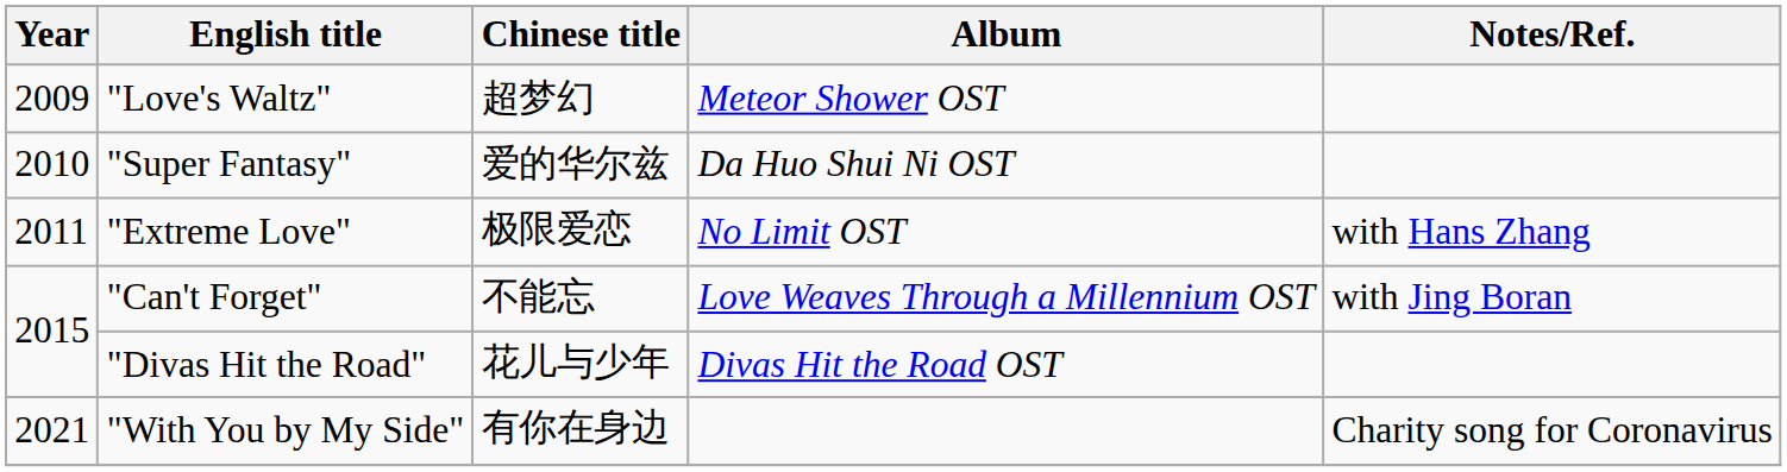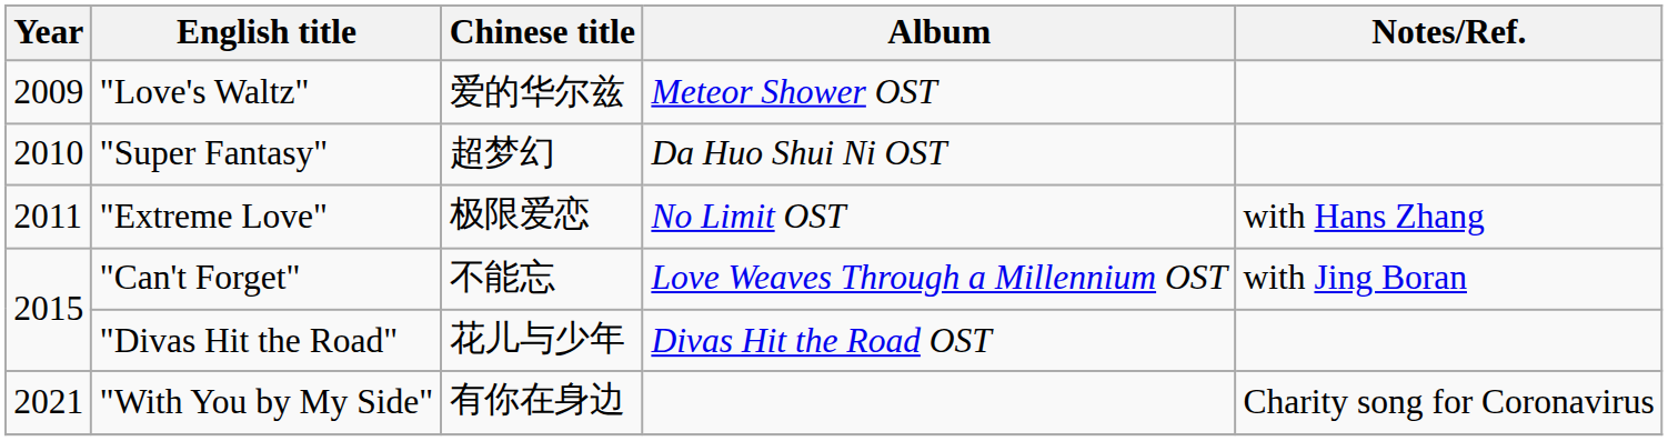"Love's Waltz" | Chinese title: 超梦幻 -> 爱的华尔兹
"Super Fantasy" | Chinese title: 爱的华尔兹 -> 超梦幻
